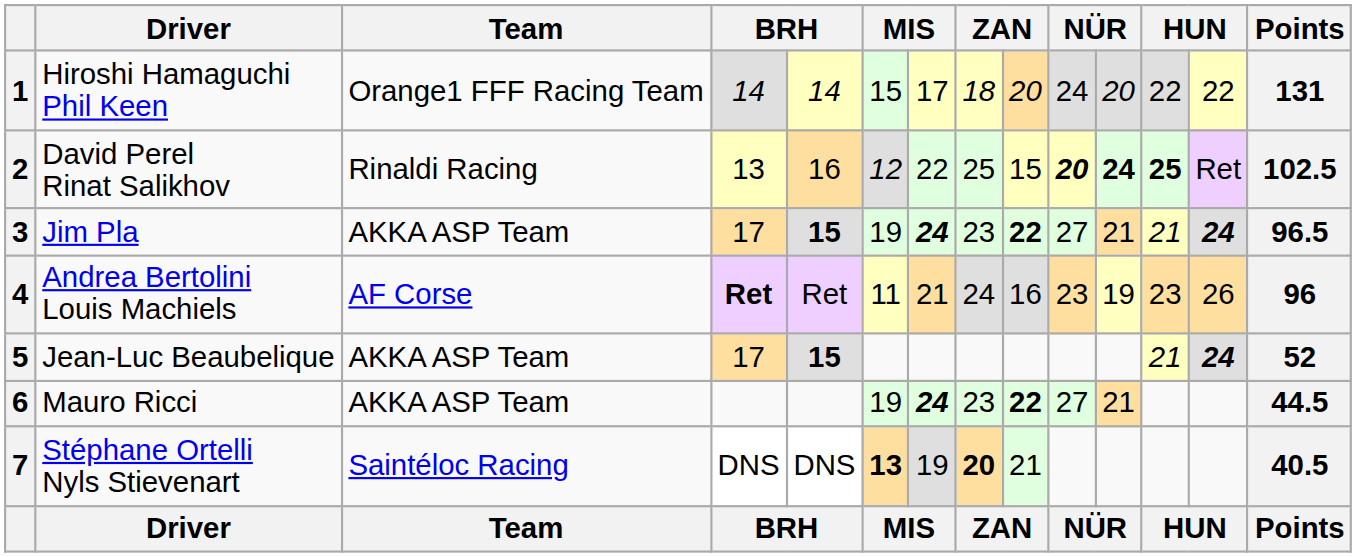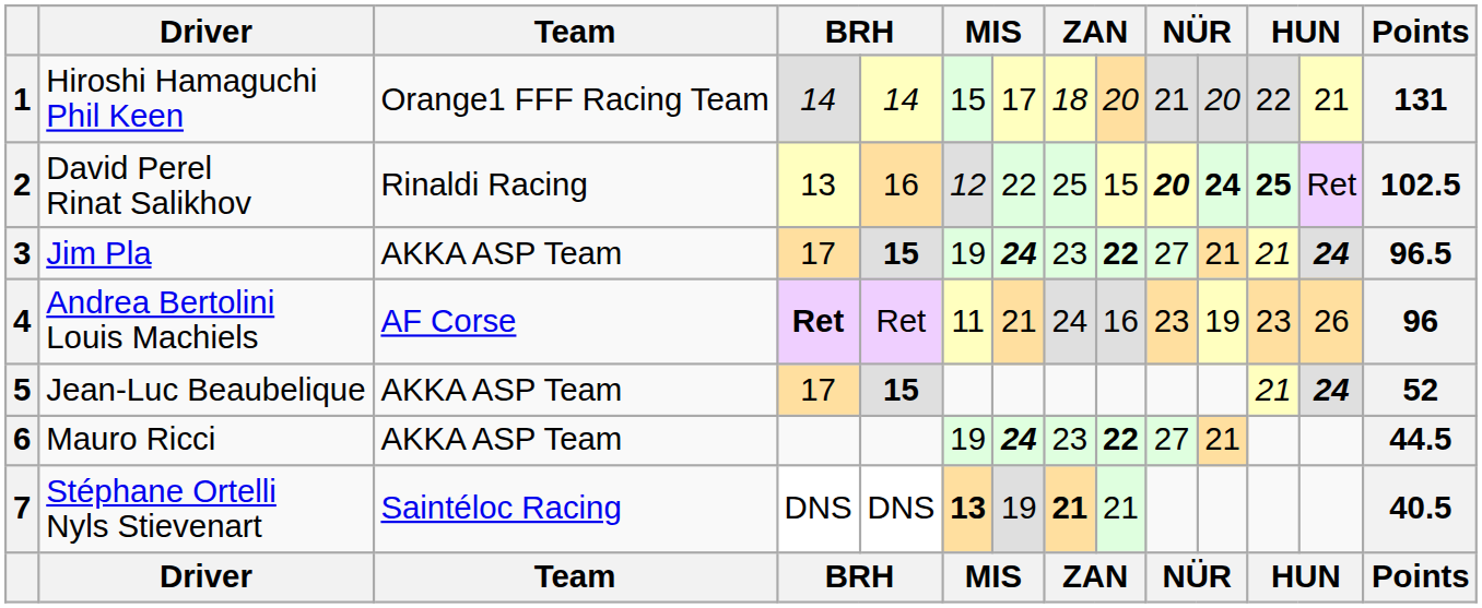1 | column 10: 24 -> 21
1 | column 13: 22 -> 21
7 | column 8: 20 -> 21
